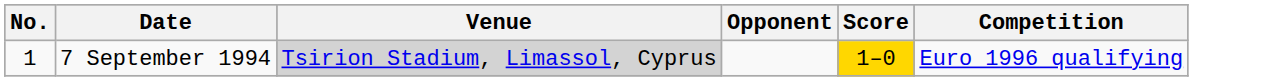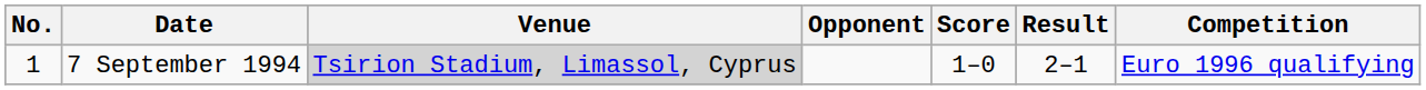+ column: Result | 2–1
7 September 1994 | Score: gold background -> no background
